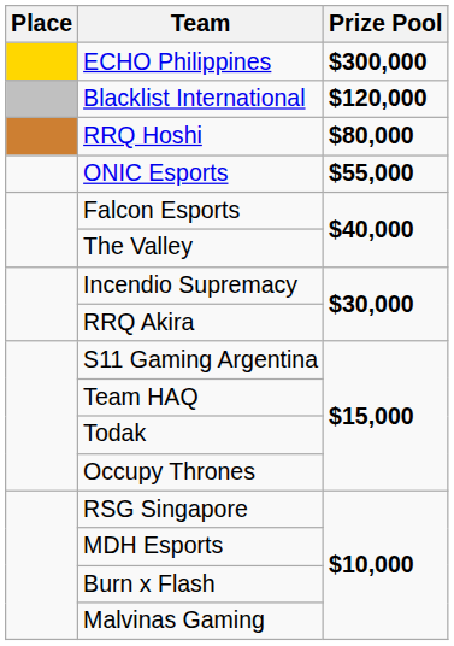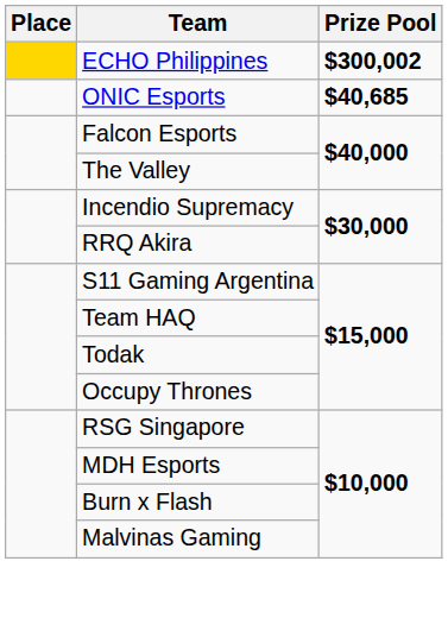ECHO Philippines | Prize Pool: $300,000 -> $300,002
- row: Blacklist International | $120,000
- row: RRQ Hoshi | $80,000
ONIC Esports | Prize Pool: $55,000 -> $40,685
